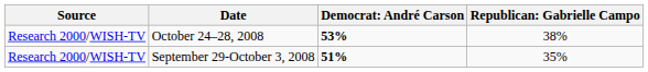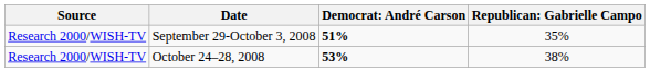rows swapped: October 24–28, 2008 <-> September 29-October 3, 2008
